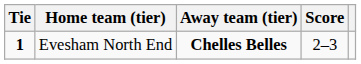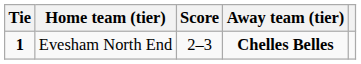columns swapped: Score <-> Away team (tier)
